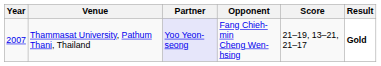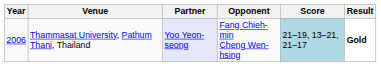Thammasat University, Pathum Thani, Thailand | Year: 2007 -> 2006
Thammasat University, Pathum Thani, Thailand | Score: no background -> lightblue background
